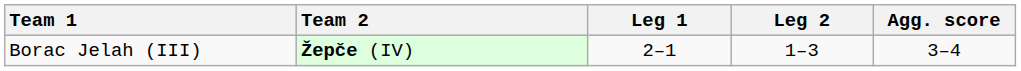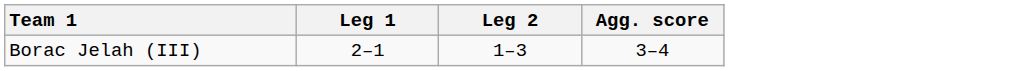- column: Team 2 | Žepče (IV)
